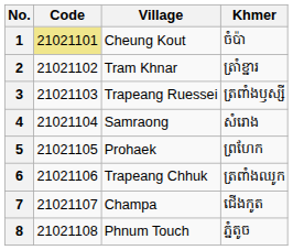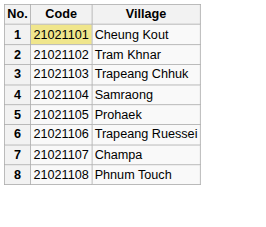- column: Khmer | ចំប៉ា | ត្រាំខ្នារ | ត្រពាំងឫស្សី | សំរោង | ព្រហែក | ត្រពាំងឈូក | ជើងកូត | ភ្នំតូច
3 | Village: Trapeang Ruessei -> Trapeang Chhuk
6 | Village: Trapeang Chhuk -> Trapeang Ruessei
